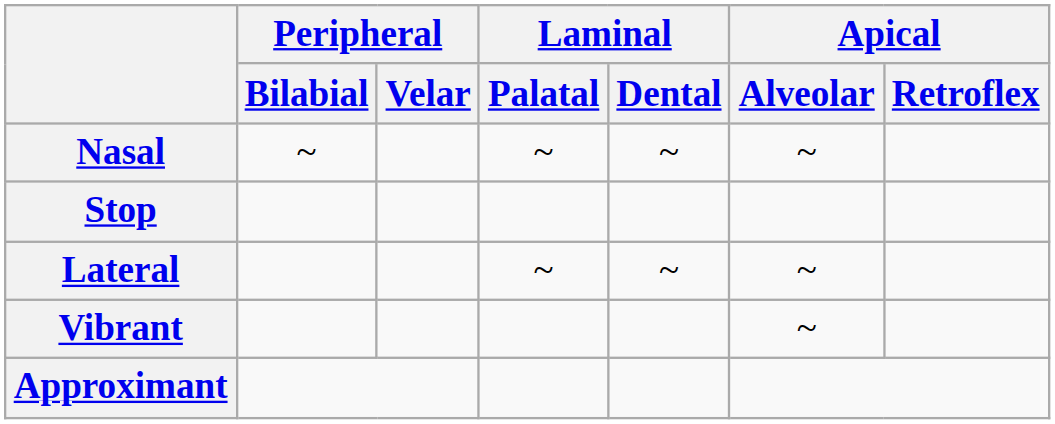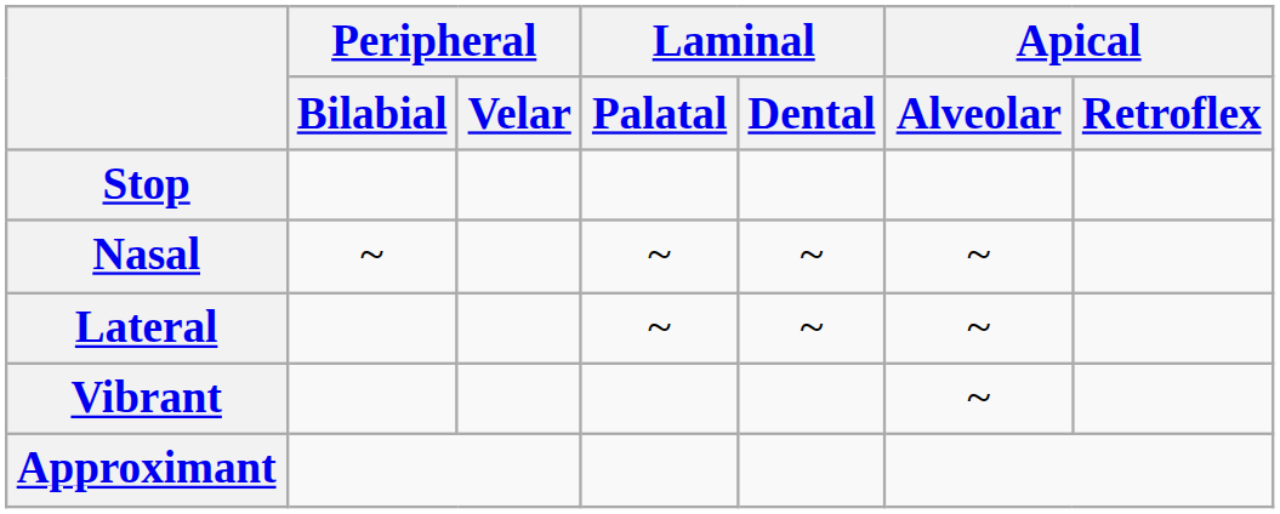rows swapped: Stop <-> Nasal
